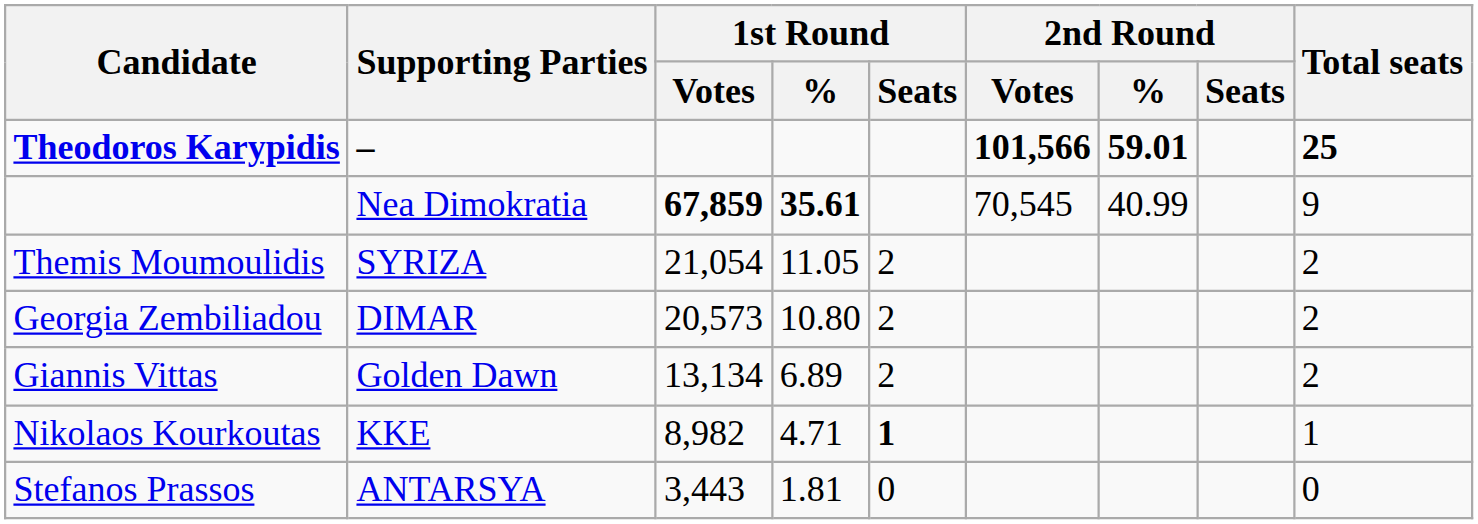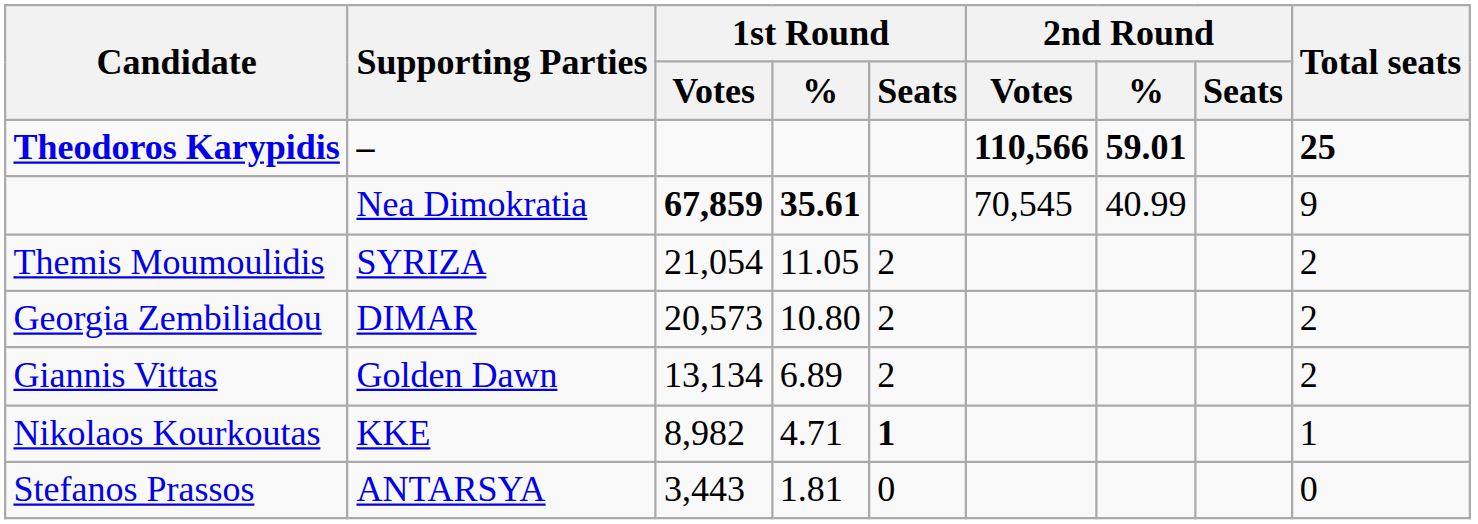Theodoros Karypidis | 2nd Round / Votes: 101,566 -> 110,566
